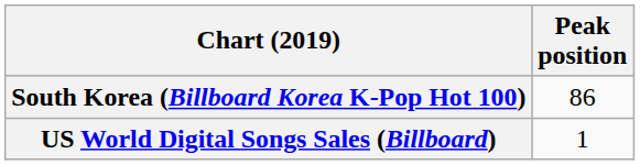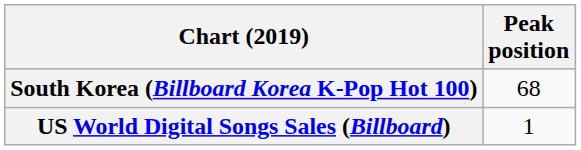South Korea (Billboard Korea K-Pop Hot 100) | Peak position: 86 -> 68
